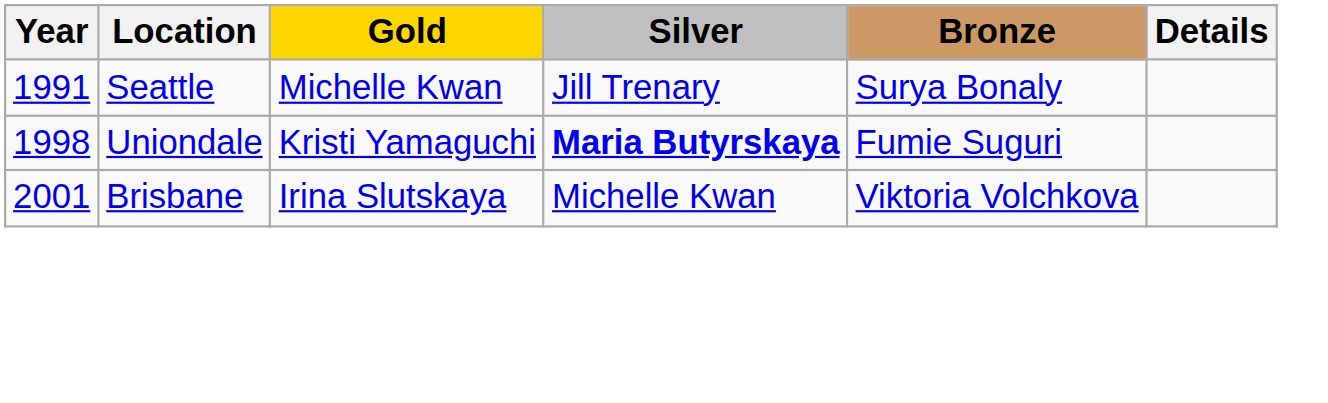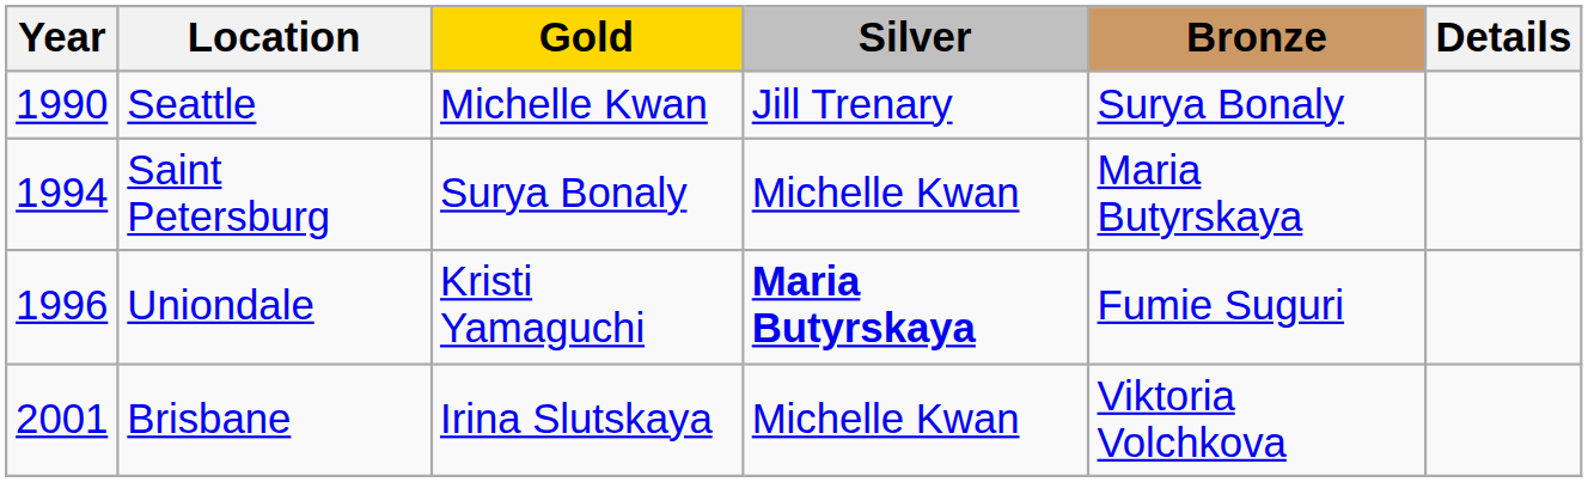Seattle | Year: 1991 -> 1990
+ row: 1994 | Saint Petersburg | Surya Bonaly | Michelle Kwan | Maria Butyrskaya
Uniondale | Year: 1998 -> 1996
